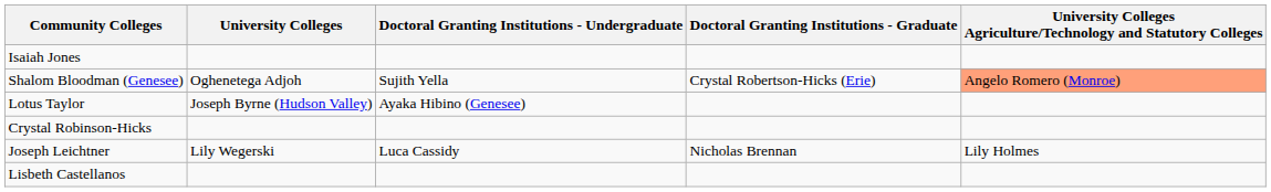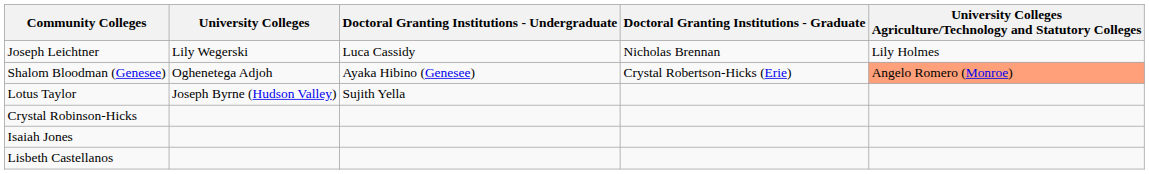rows swapped: Joseph Leichtner <-> Isaiah Jones
Shalom Bloodman (Genesee) | Doctoral Granting Institutions - Undergraduate: Sujith Yella -> Ayaka Hibino (Genesee)
Lotus Taylor | Doctoral Granting Institutions - Undergraduate: Ayaka Hibino (Genesee) -> Sujith Yella
